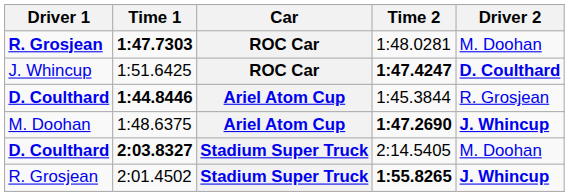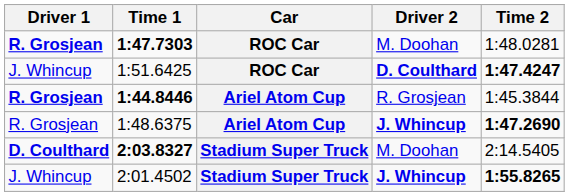columns swapped: Driver 2 <-> Time 2
1:44.8446 | Driver 1: D. Coulthard -> R. Grosjean
1:48.6375 | Driver 1: M. Doohan -> R. Grosjean
2:01.4502 | Driver 1: R. Grosjean -> J. Whincup
